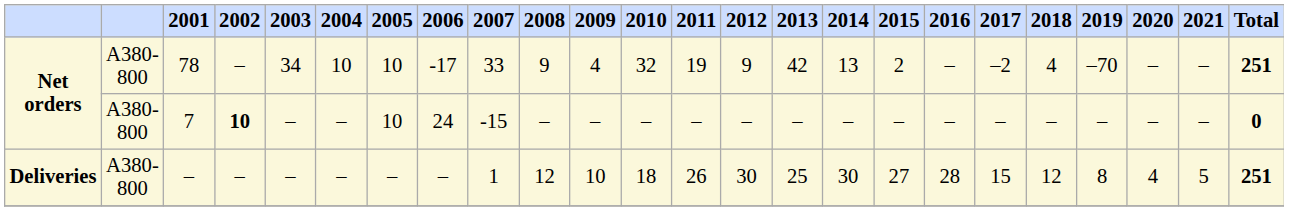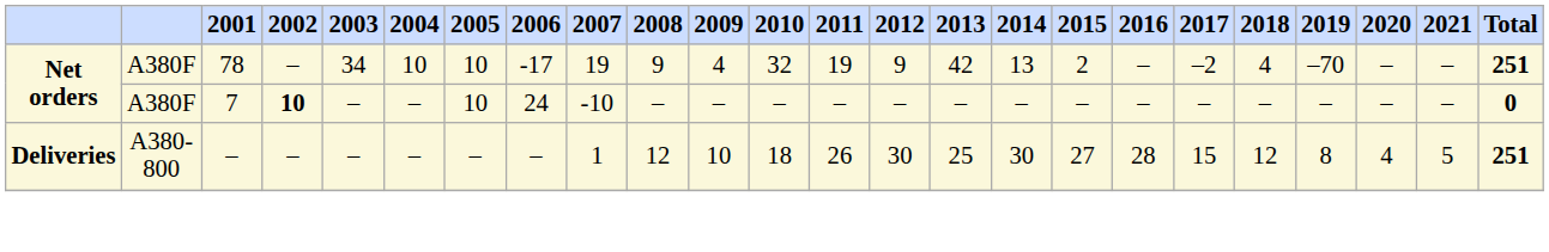78 | column 2: A380-800 -> A380F
78 | column 9: 33 -> 19
7 | column 2: A380-800 -> A380F
7 | column 9: -15 -> -10
